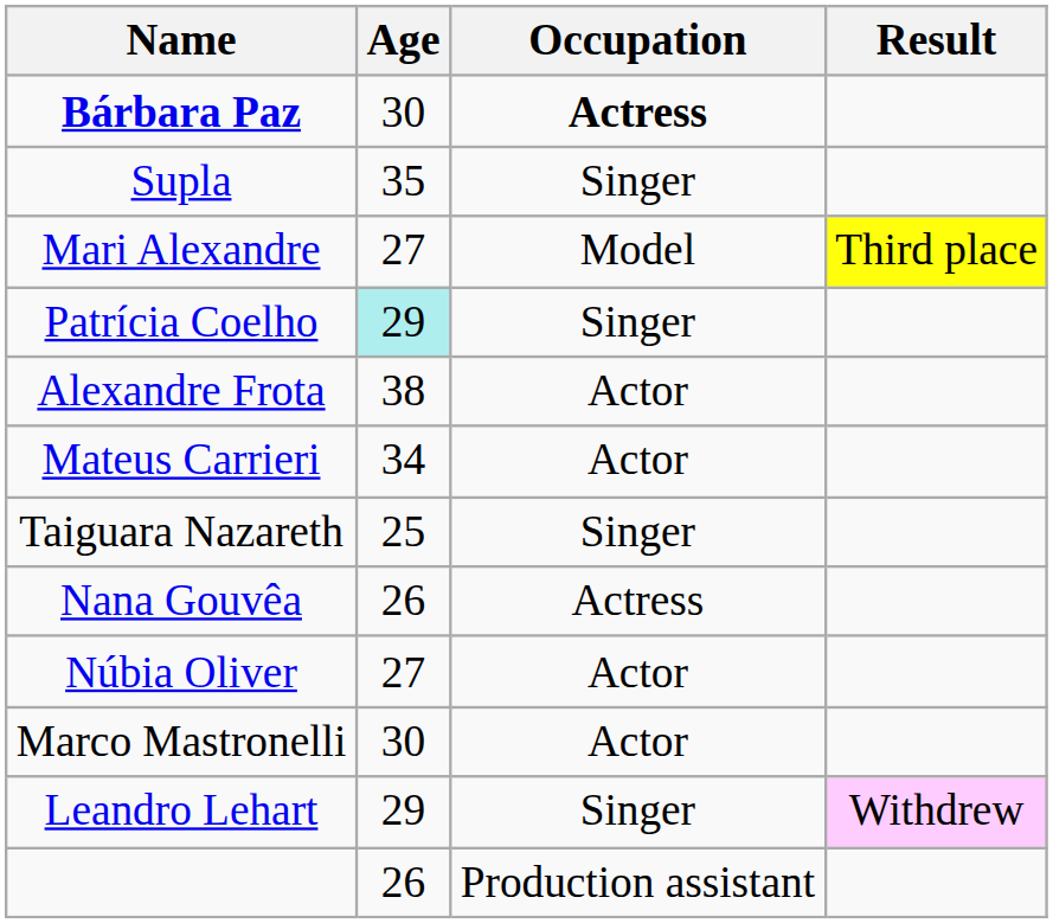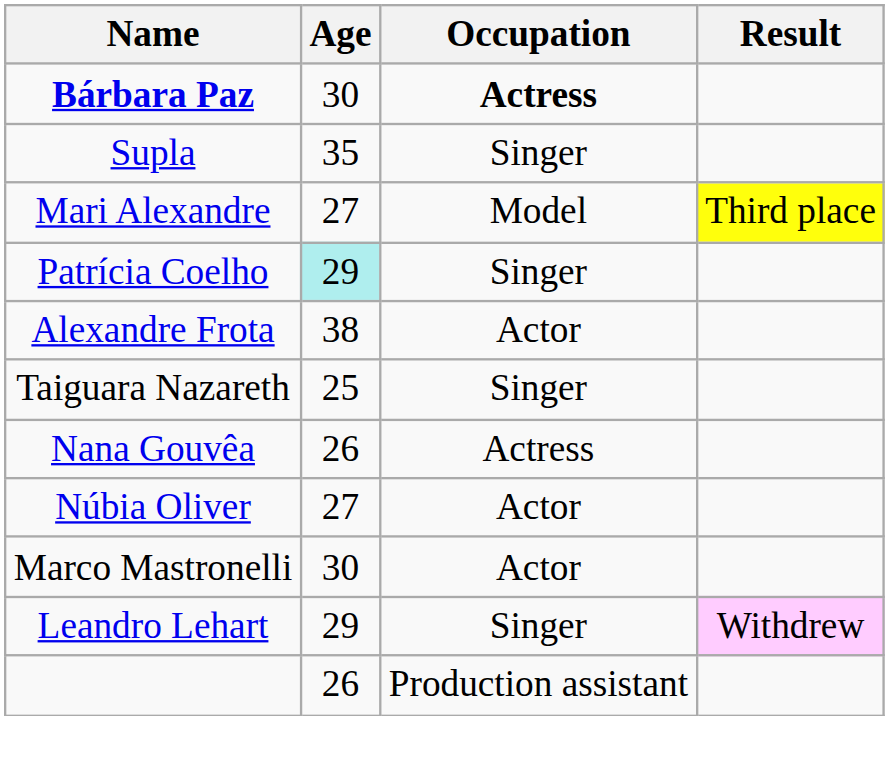- row: Mateus Carrieri | 34 | Actor
